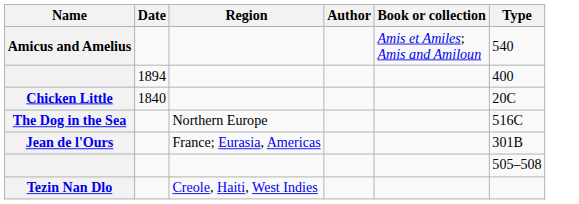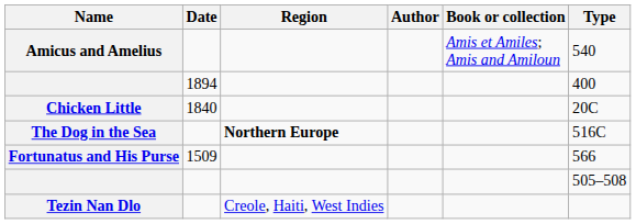The Dog in the Sea | Region: normal -> bold
+ row: Fortunatus and His Purse | 1509 | 566
- row: Jean de l'Ours | France; Eurasia, Americas | 301B
